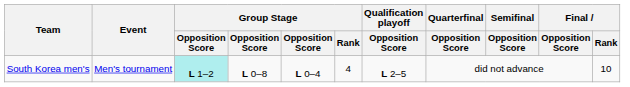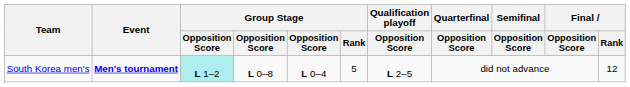South Korea men's | Event: normal -> bold
South Korea men's | Group Stage / Rank: 4 -> 5
South Korea men's | Final / Rank: 10 -> 12
